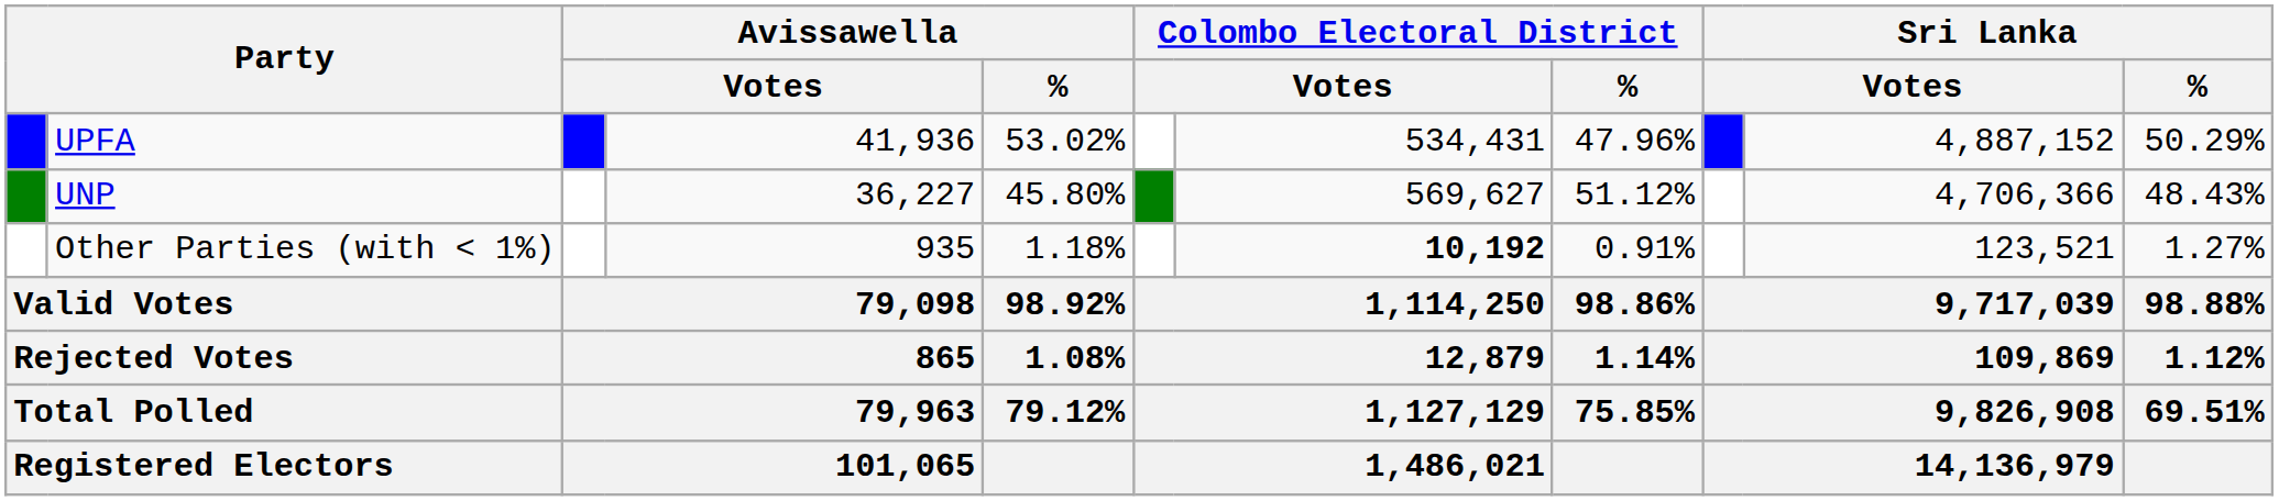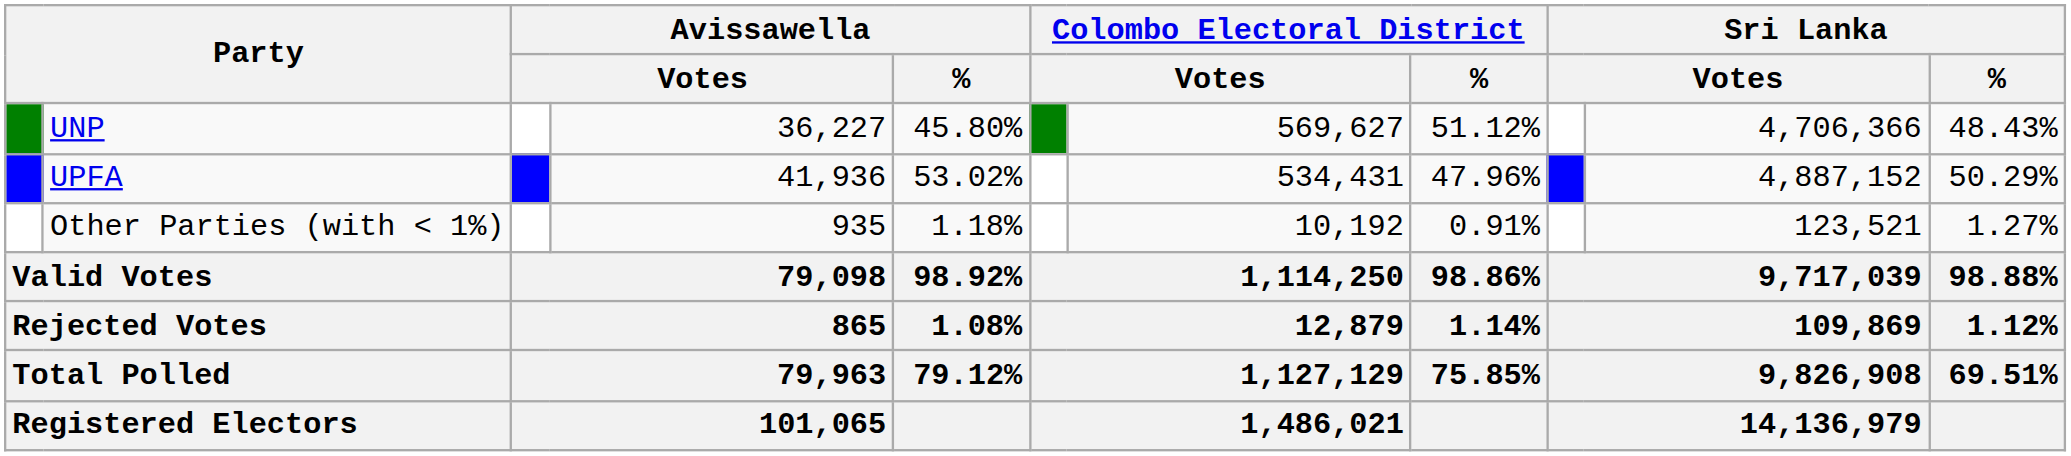rows swapped: UPFA <-> UNP
Other Parties (with < 1%) | column 7: bold -> normal
